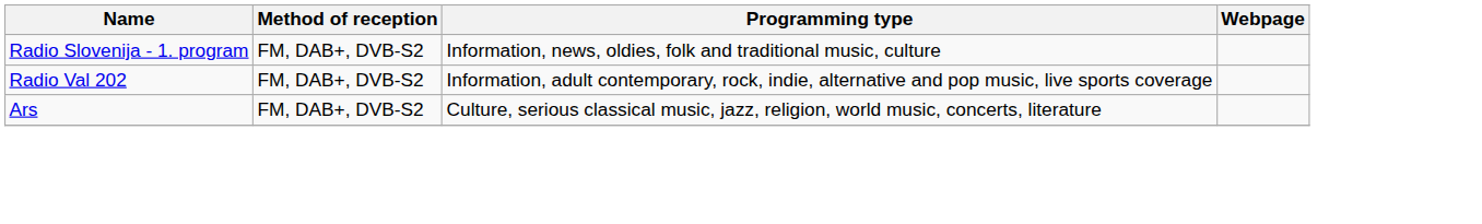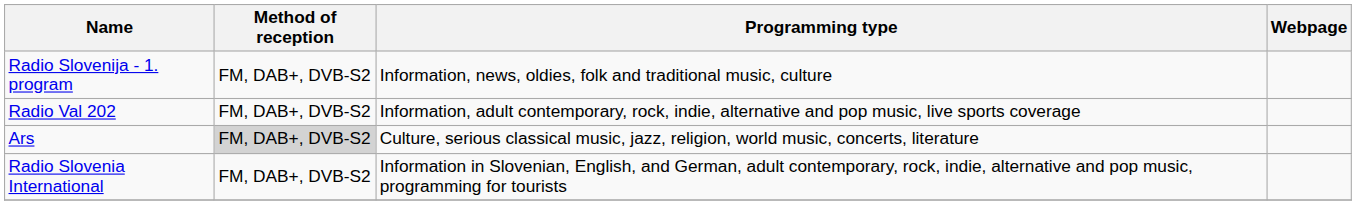Ars | Method of reception: no background -> lightgrey background
+ row: Radio Slovenia International | FM, DAB+, DVB-S2 | Information in Slovenian, English, and German, adult contemporary, rock, indie, alternative and pop music, programming for tourists
